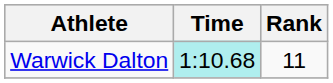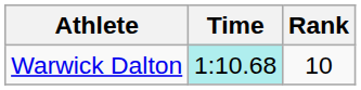Warwick Dalton | Rank: 11 -> 10
